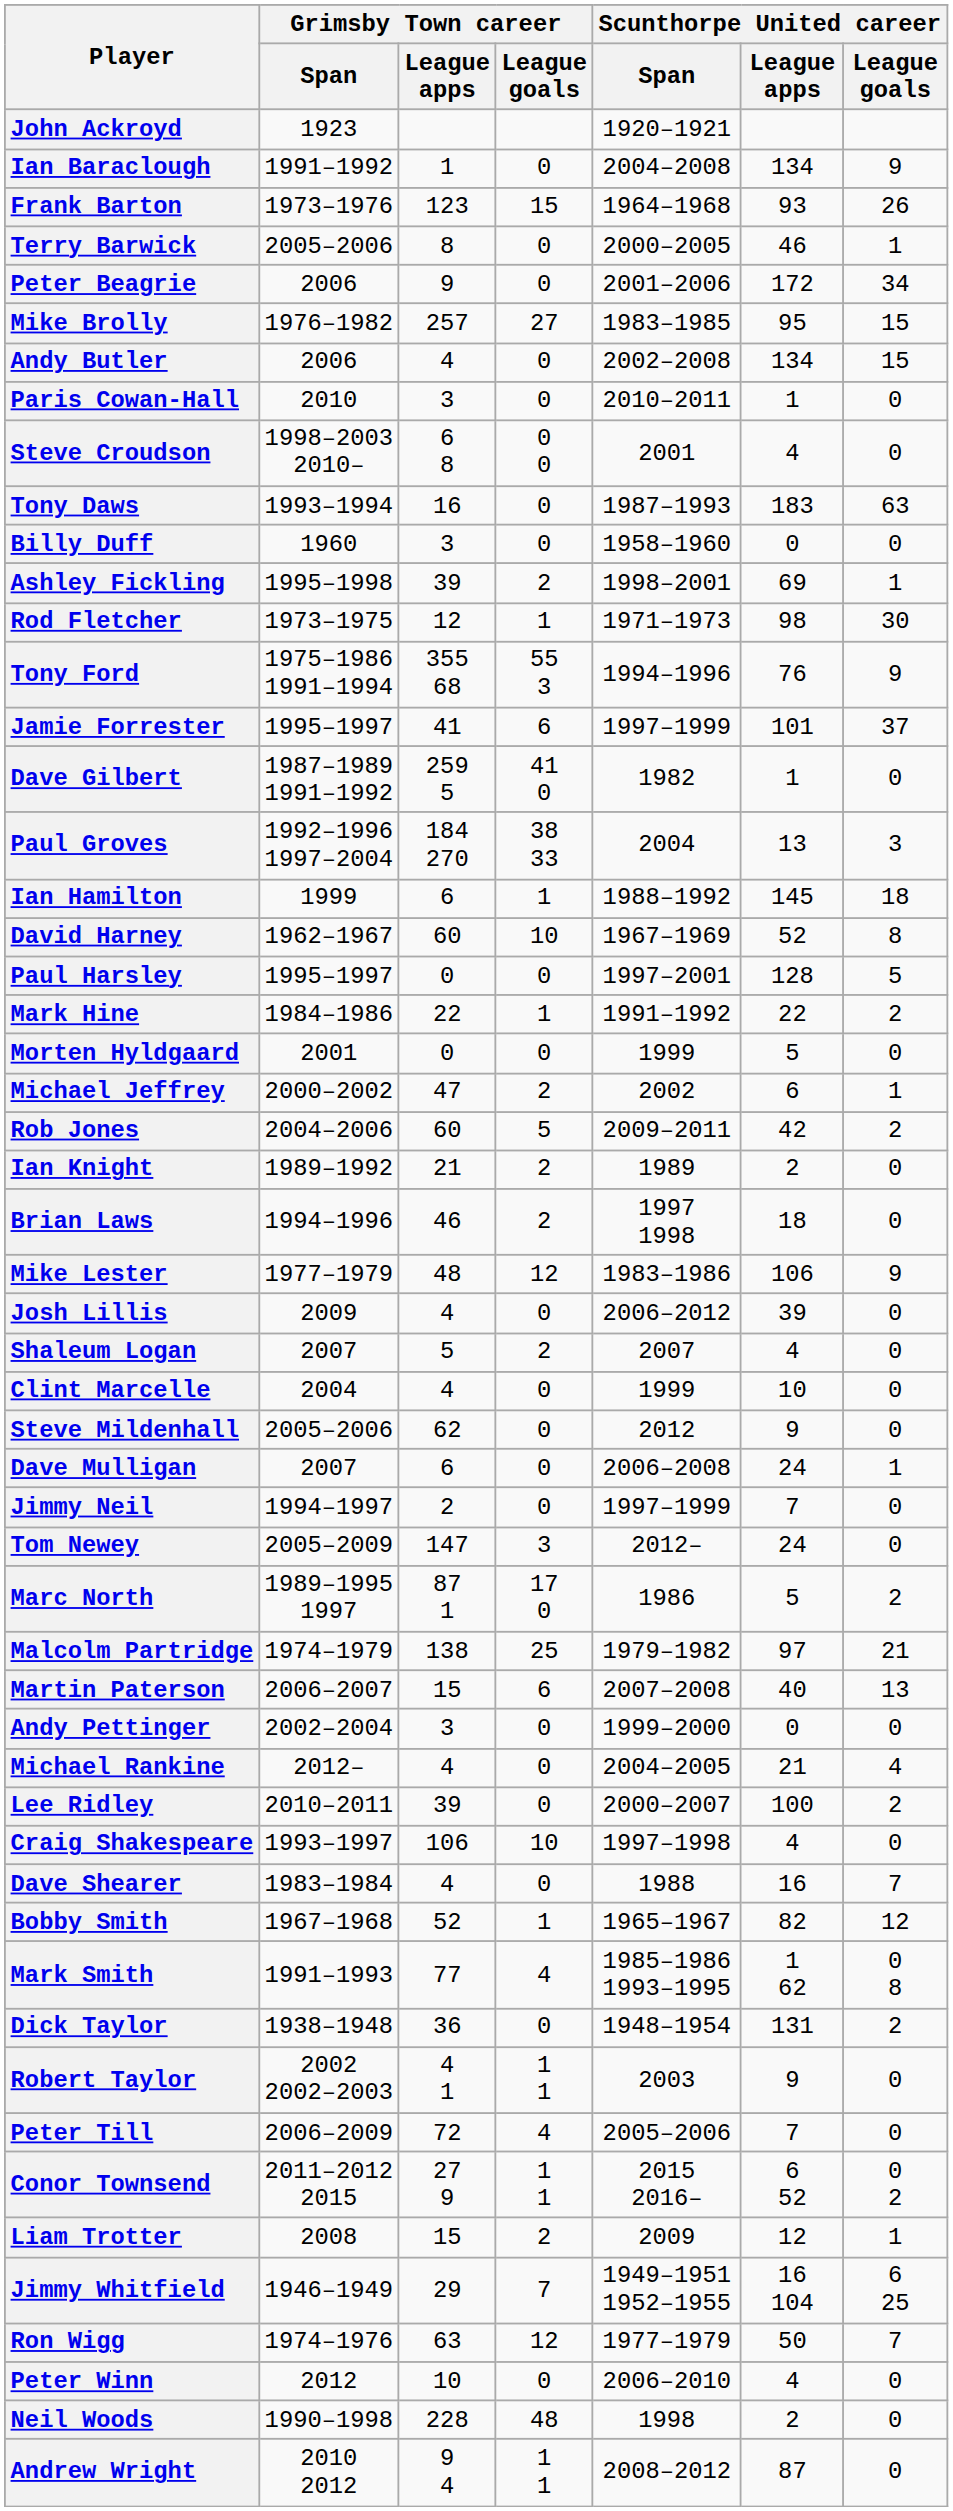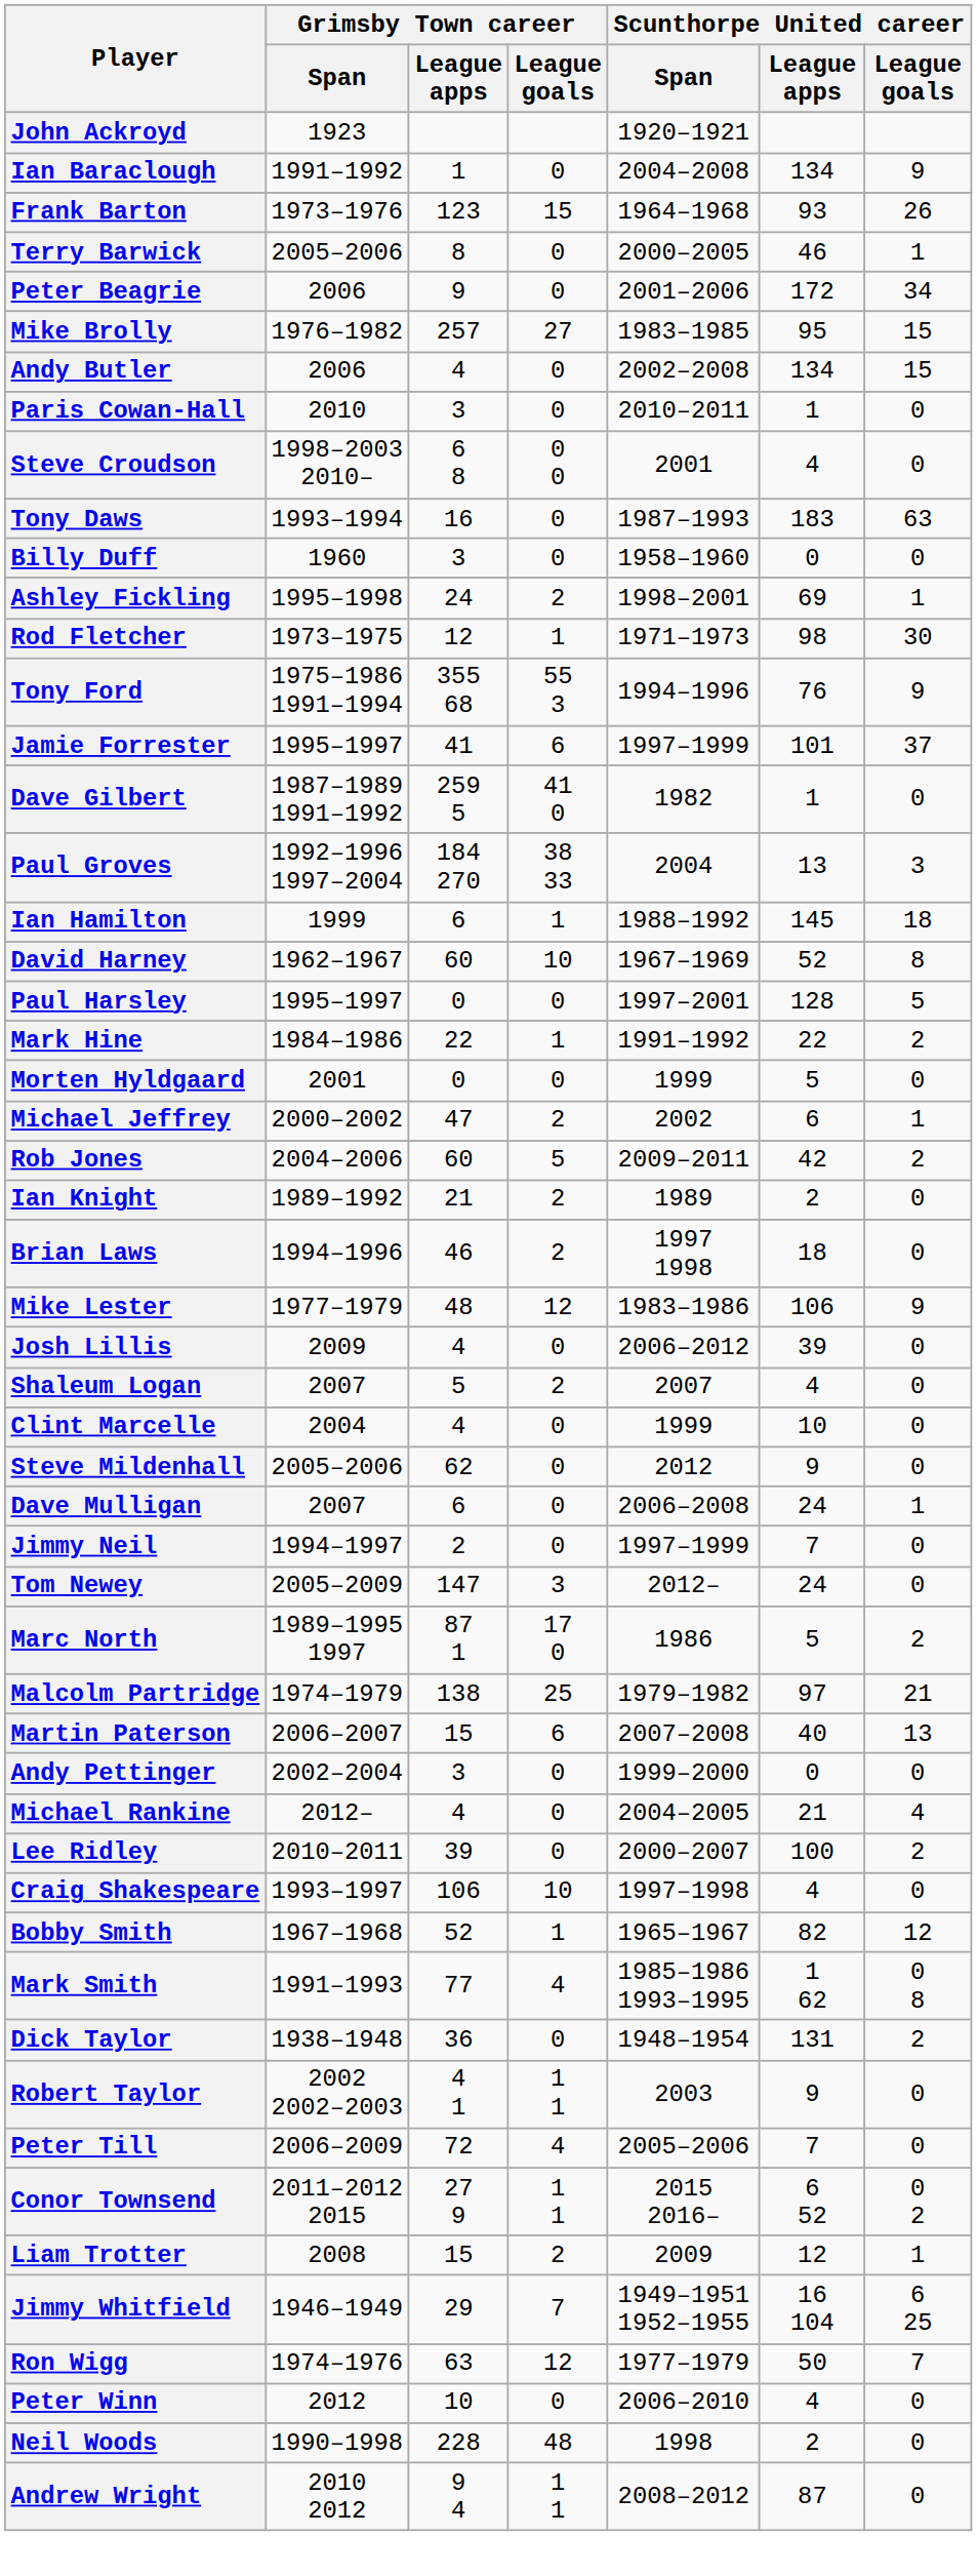Ashley Fickling | Grimsby Town career / League apps: 39 -> 24
- row: Dave Shearer | 1983–1984 | 4 | 0 | 1988 | 16 | 7
